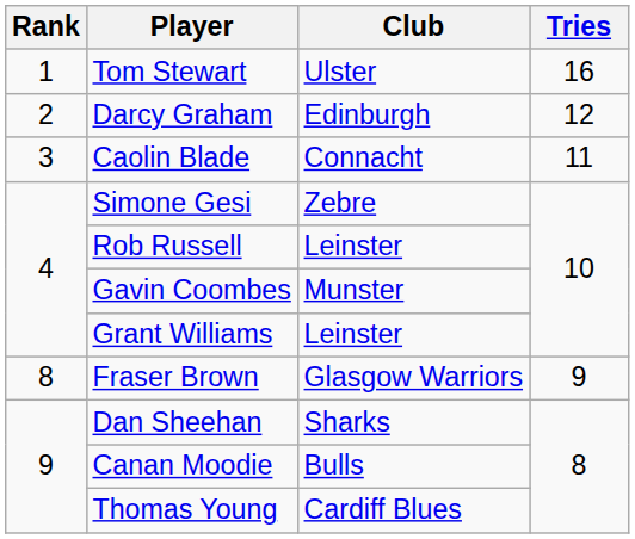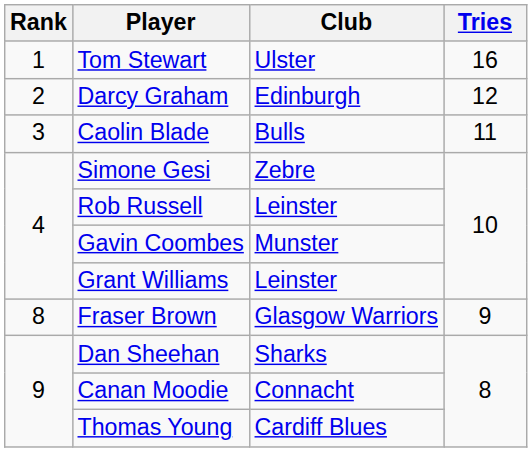Caolin Blade | Club: Connacht -> Bulls
Canan Moodie | Club: Bulls -> Connacht
